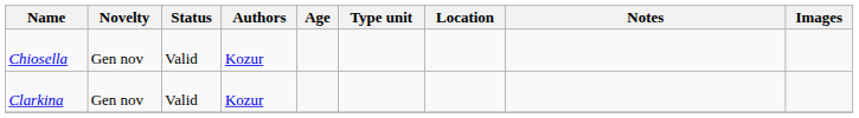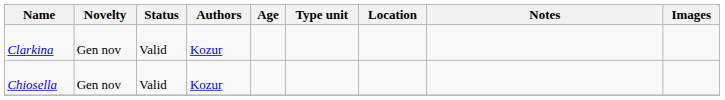rows swapped: Chiosella <-> Clarkina
